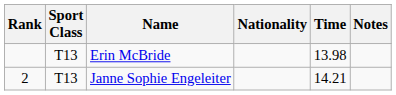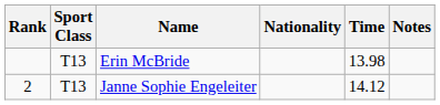Janne Sophie Engeleiter | Time: 14.21 -> 14.12
